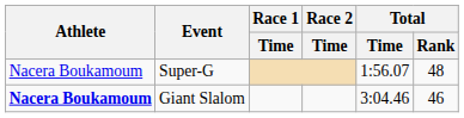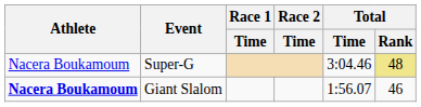Super-G | Total / Time: 1:56.07 -> 3:04.46
Super-G | Total / Rank: no background -> khaki background
Giant Slalom | Total / Time: 3:04.46 -> 1:56.07
